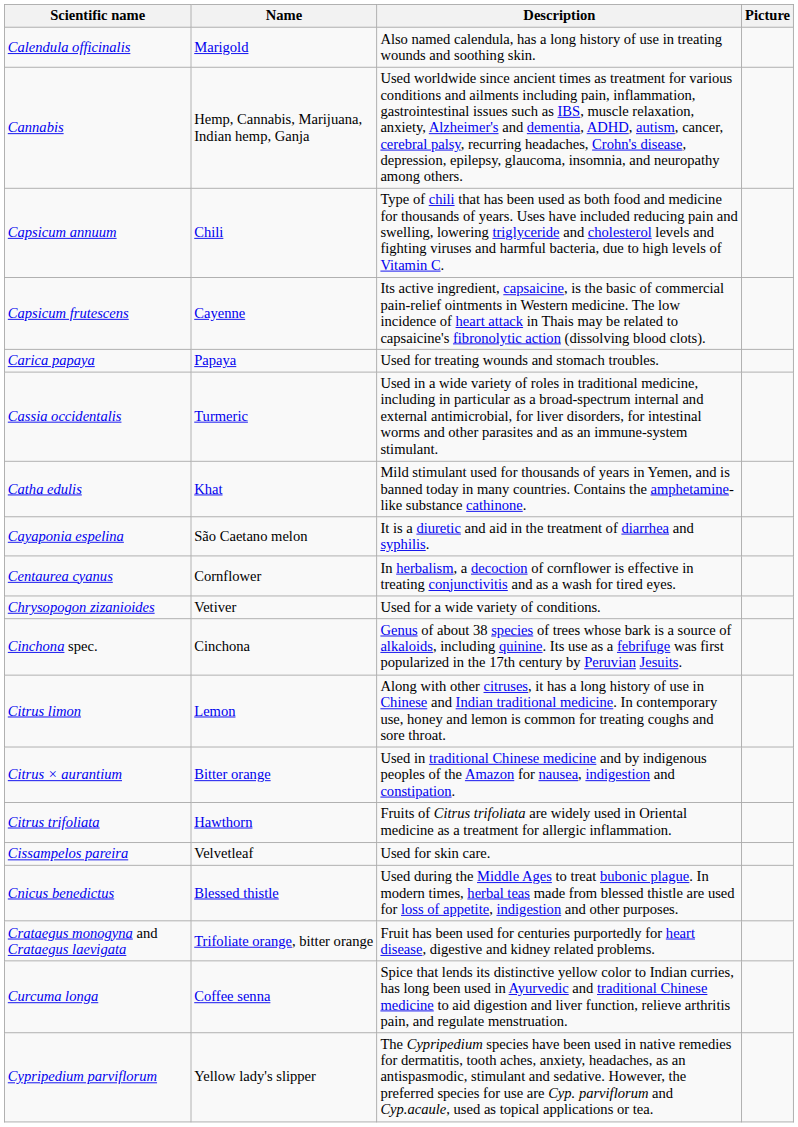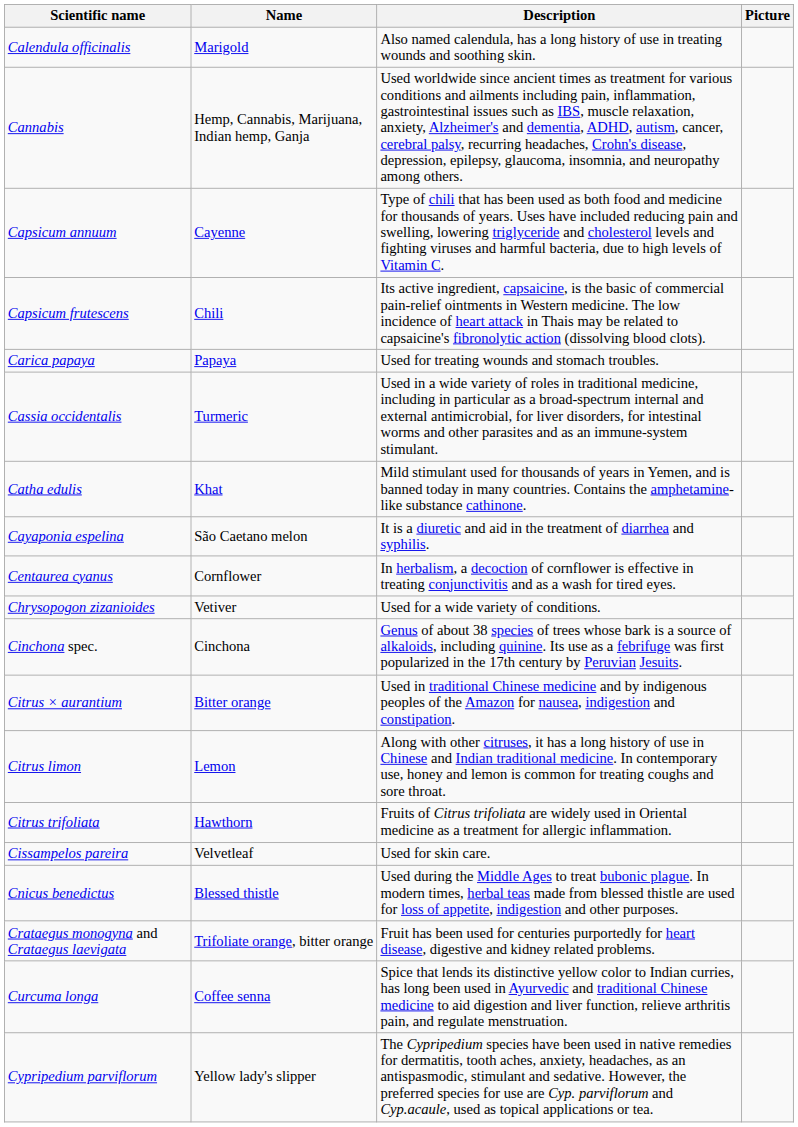Capsicum annuum | Name: Chili -> Cayenne
Capsicum frutescens | Name: Cayenne -> Chili
rows swapped: Citrus × aurantium <-> Citrus limon
